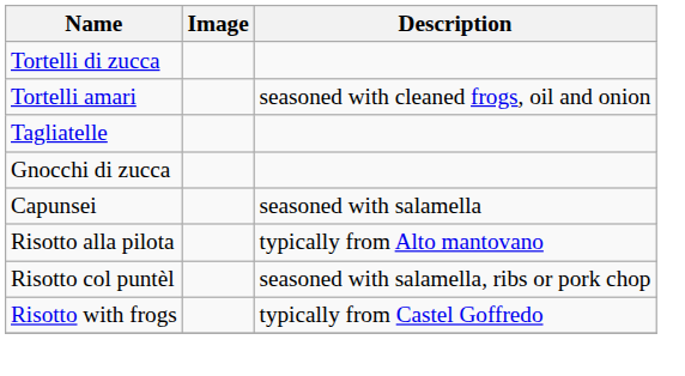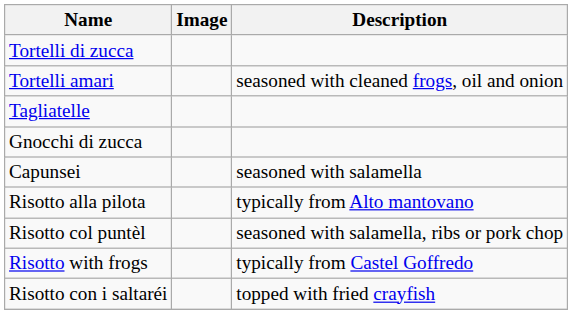+ row: Risotto con i saltaréi | topped with fried crayfish
